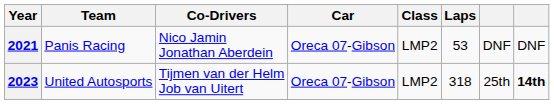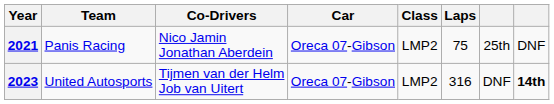2021 | Laps: 53 -> 75
2021 | column 7: DNF -> 25th
2023 | Laps: 318 -> 316
2023 | column 7: 25th -> DNF
